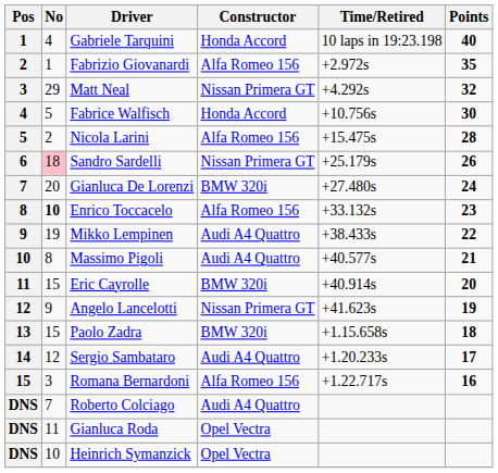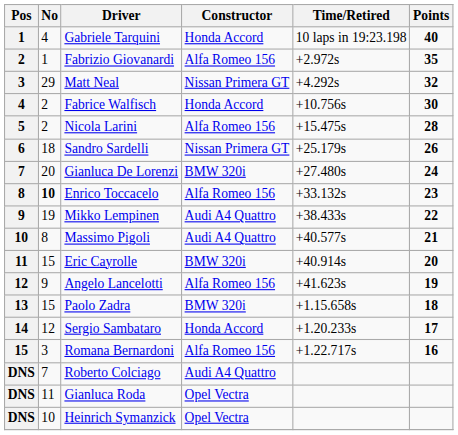Fabrice Walfisch | No: 5 -> 2
Sandro Sardelli | No: pink background -> no background
Angelo Lancelotti | Constructor: Nissan Primera GT -> Alfa Romeo 156
Sergio Sambataro | Constructor: Audi A4 Quattro -> Honda Accord
